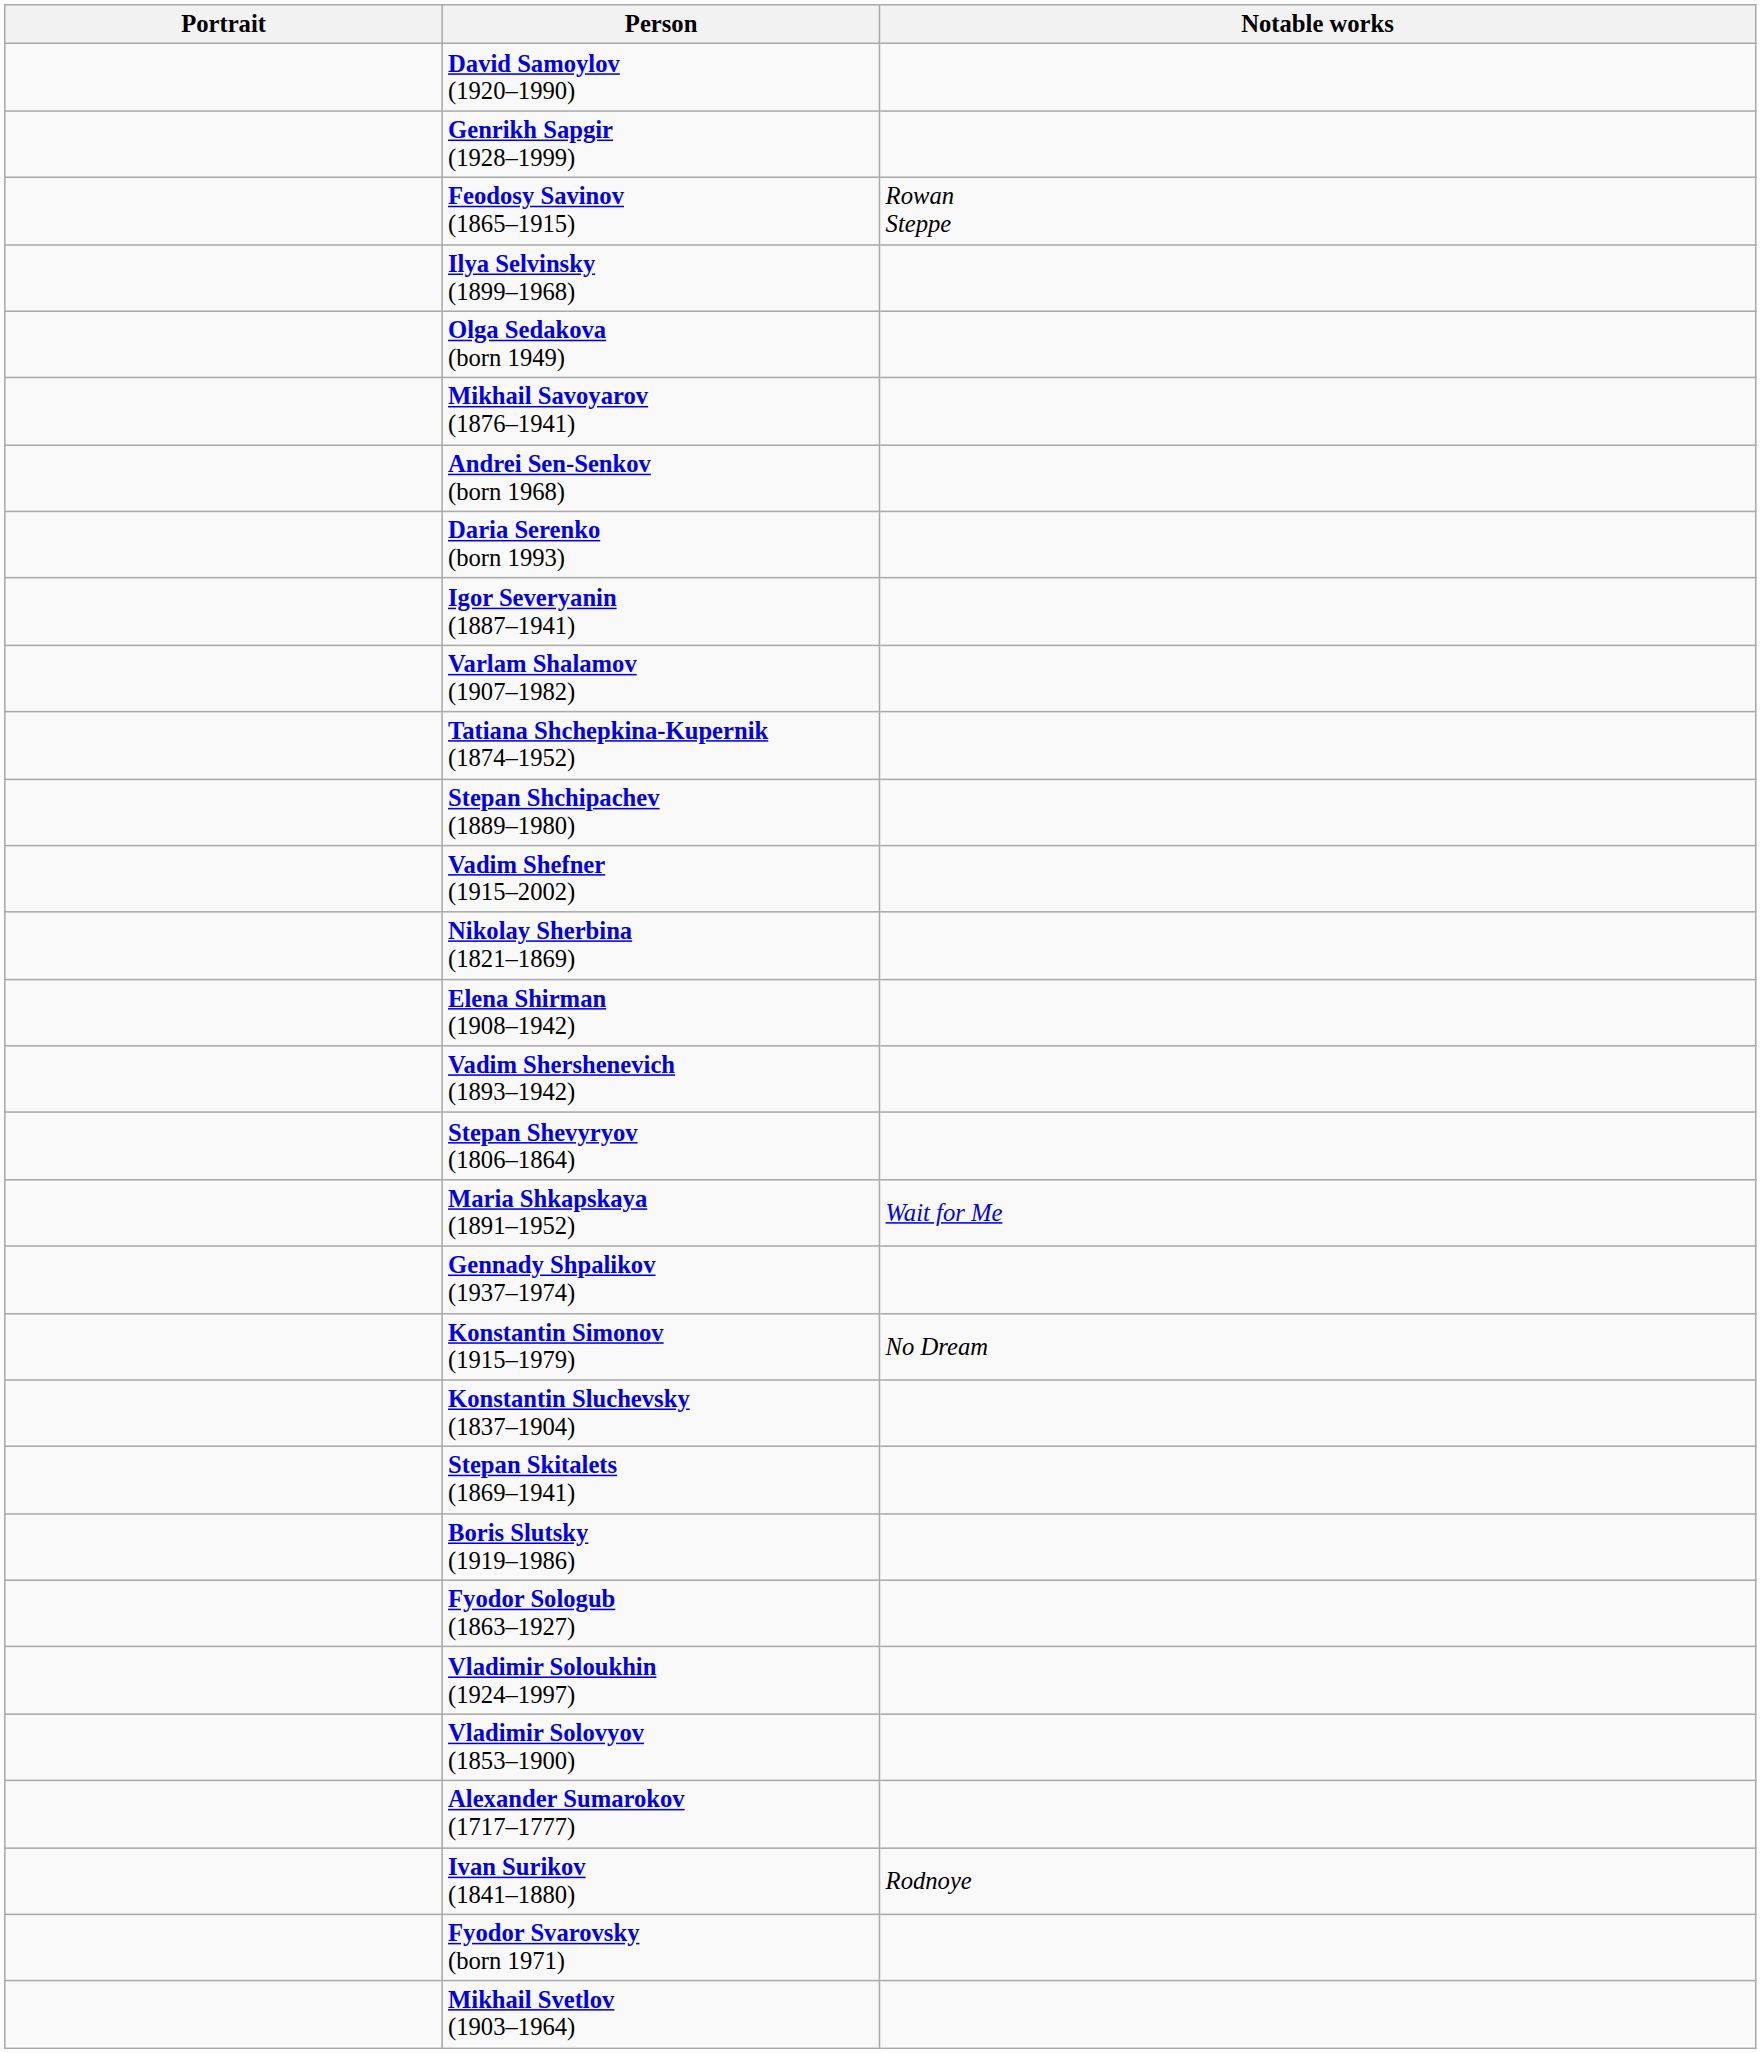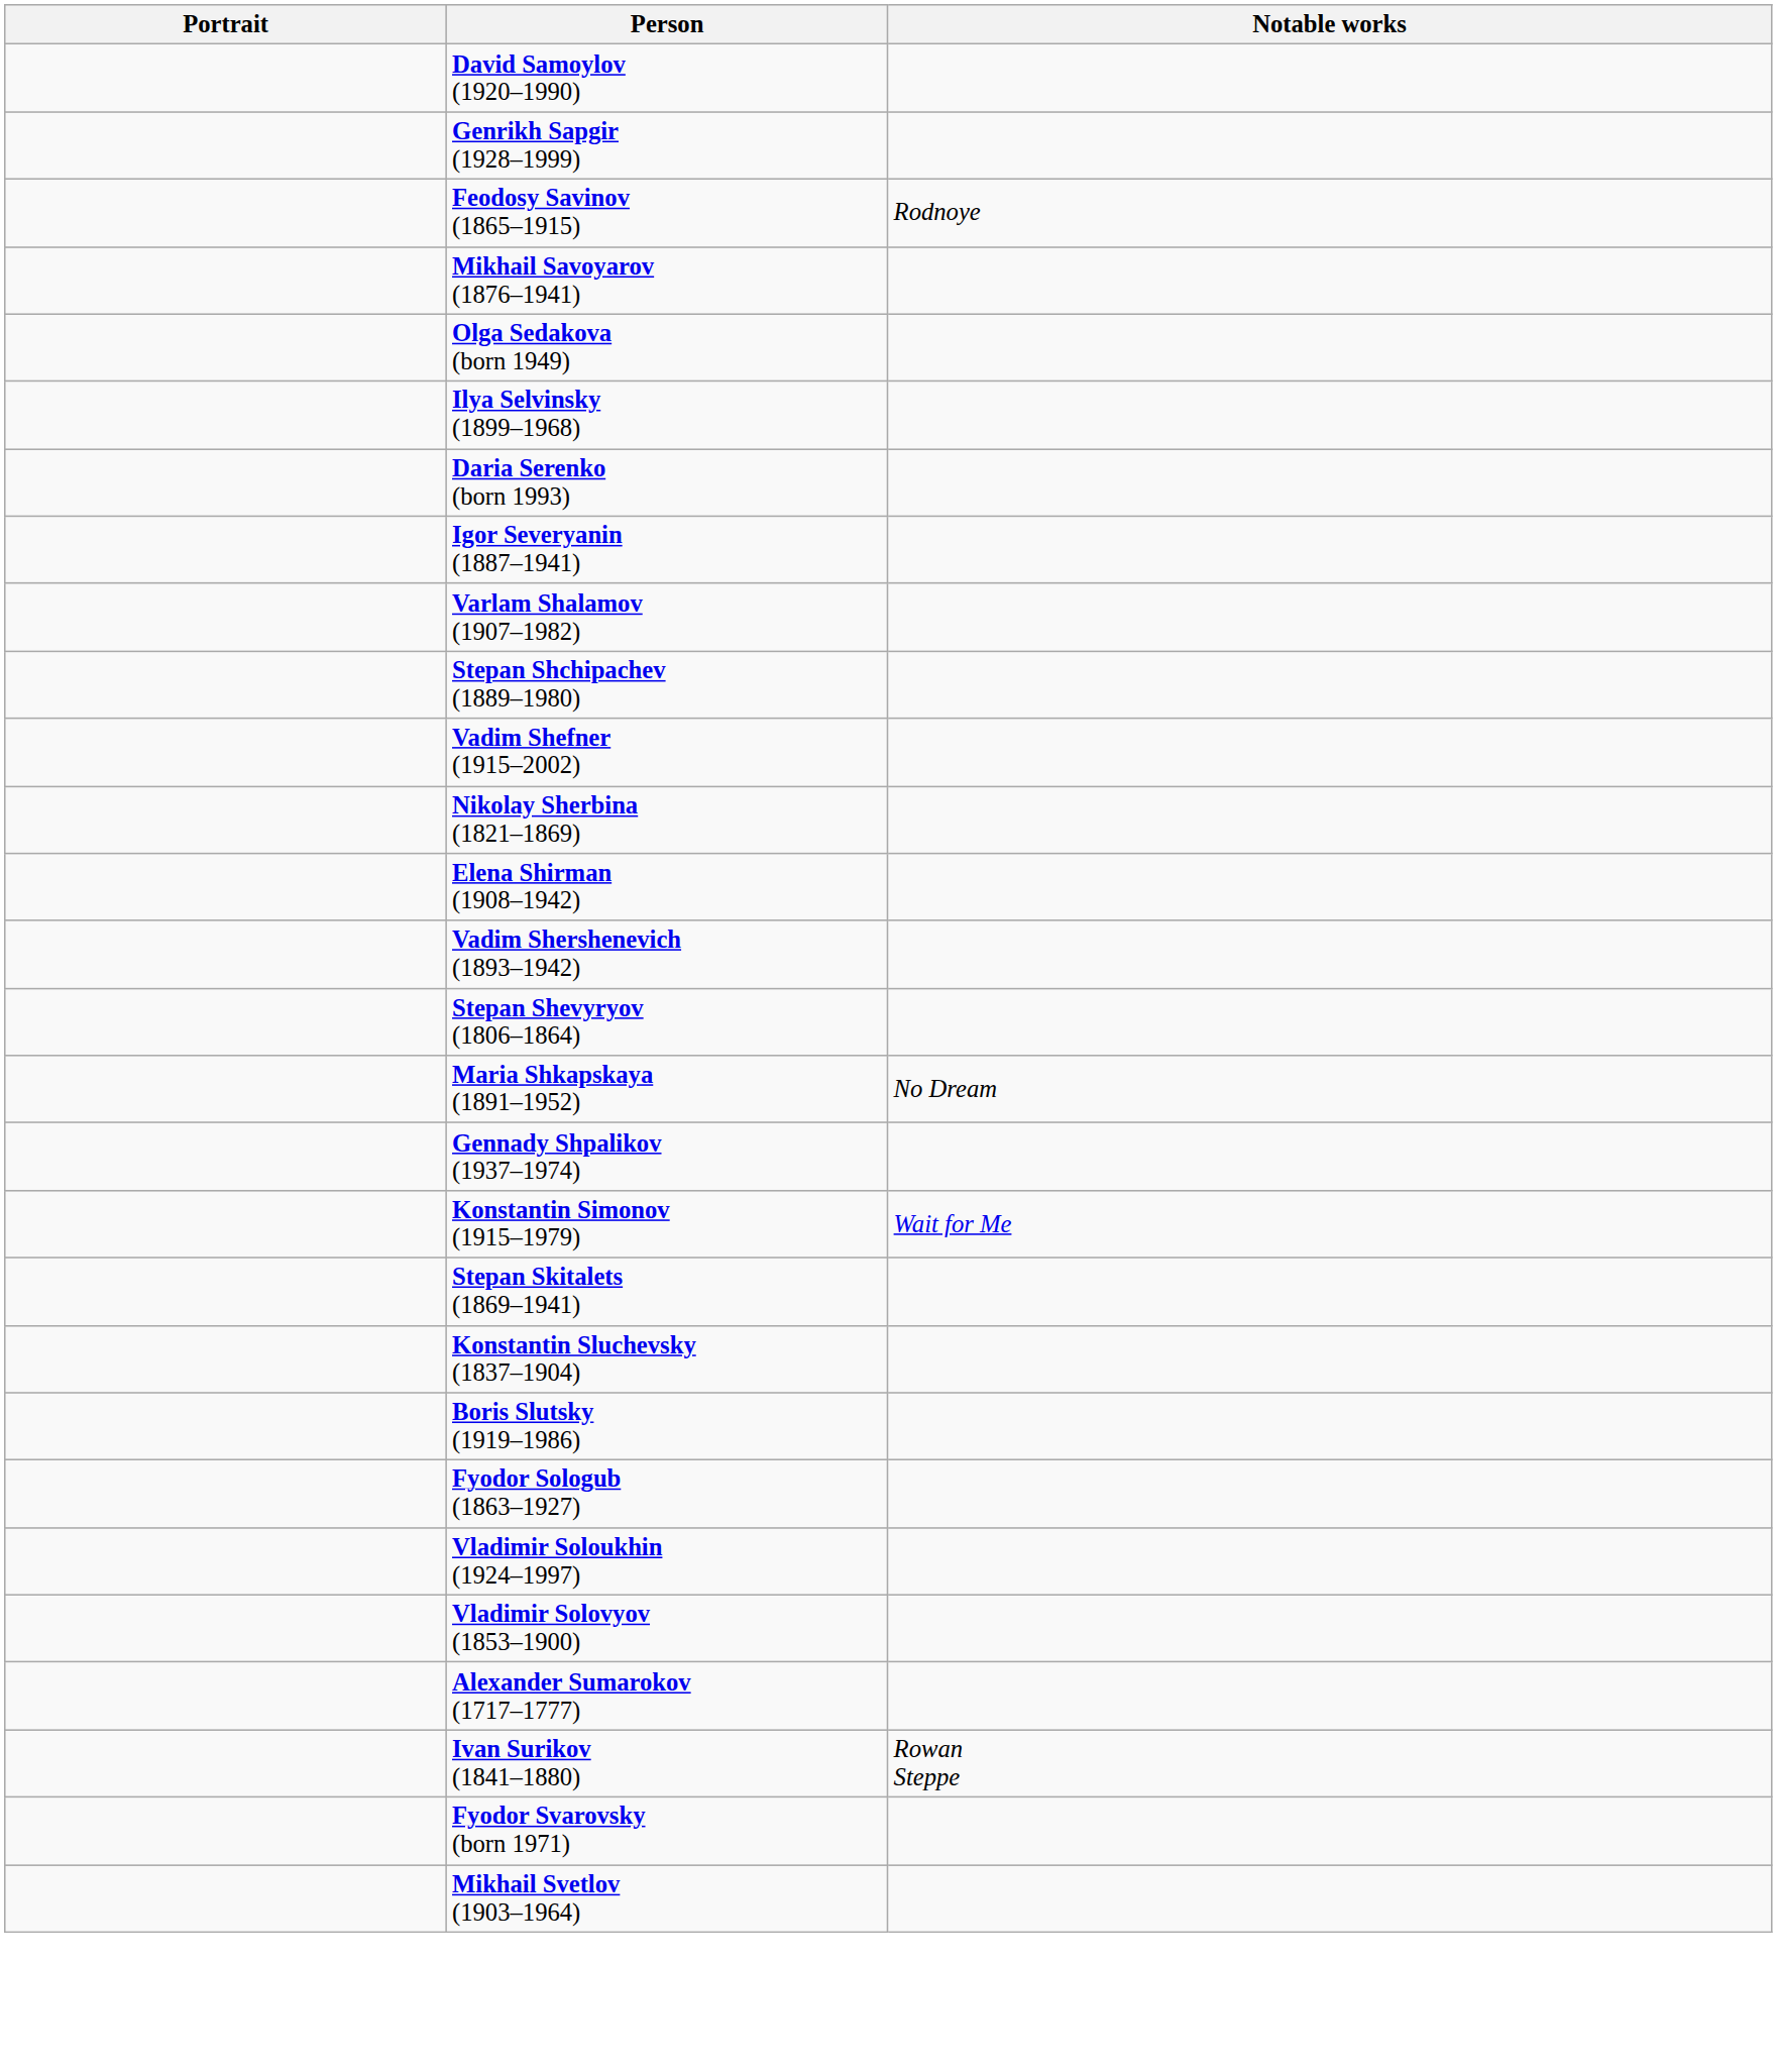Feodosy Savinov (1865–1915) | Notable works: Rowan Steppe -> Rodnoye
rows swapped: Mikhail Savoyarov (1876–1941) <-> Ilya Selvinsky (1899–1968)
- row: Andrei Sen-Senkov (born 1968)
- row: Tatiana Shchepkina-Kupernik (1874–1952)
Maria Shkapskaya (1891–1952) | Notable works: Wait for Me -> No Dream
Konstantin Simonov (1915–1979) | Notable works: No Dream -> Wait for Me
rows swapped: Stepan Skitalets (1869–1941) <-> Konstantin Sluchevsky (1837–1904)
Ivan Surikov (1841–1880) | Notable works: Rodnoye -> Rowan Steppe
